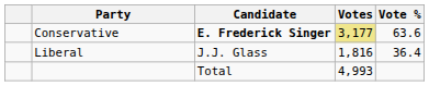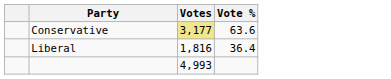- column: Candidate | E. Frederick Singer | J.J. Glass | Total
